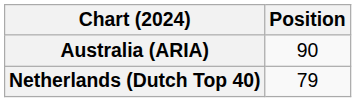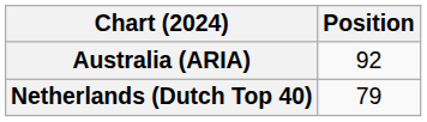Australia (ARIA) | Position: 90 -> 92
